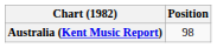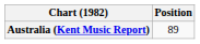Australia (Kent Music Report) | Position: 98 -> 89
